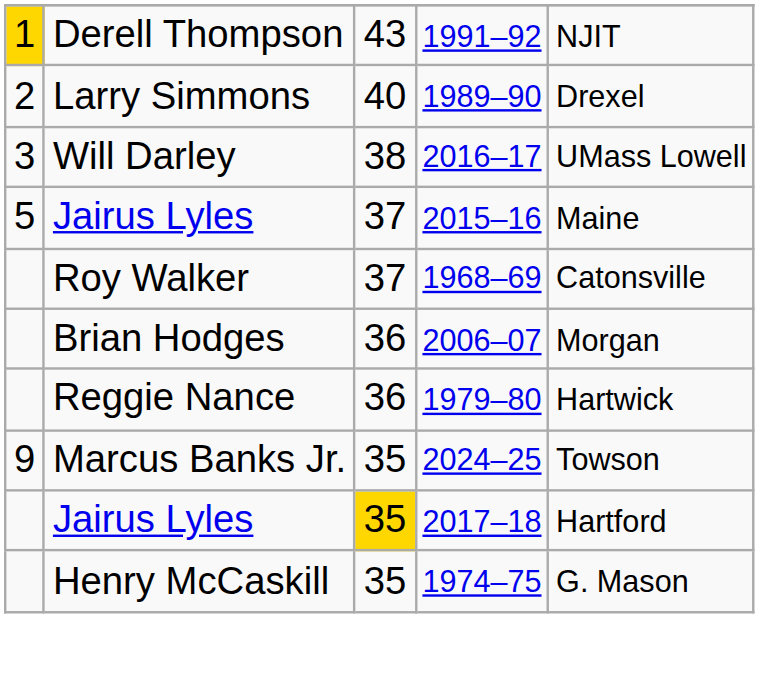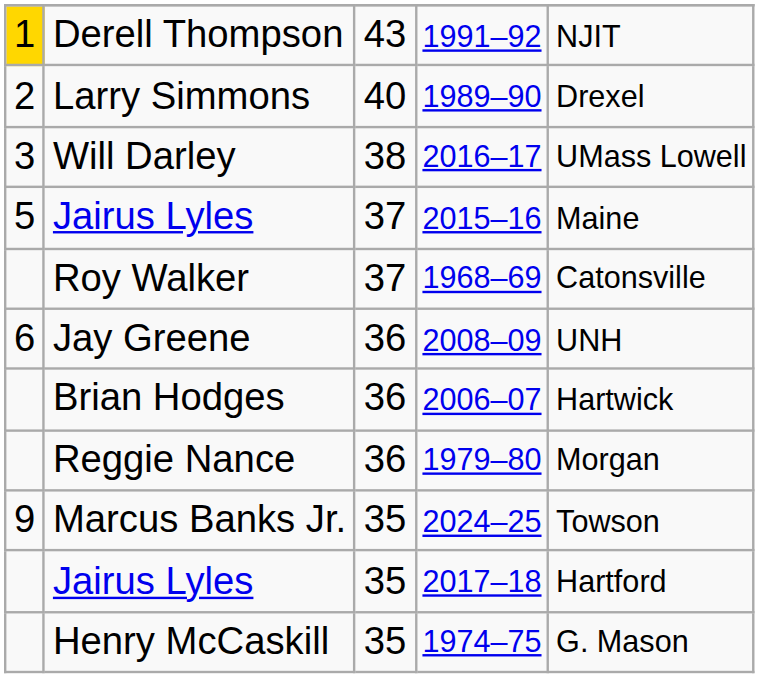+ row: 6 | Jay Greene | 36 | 2008–09 | UNH
Brian Hodges | column 5: Morgan -> Hartwick
Reggie Nance | column 5: Hartwick -> Morgan
Jairus Lyles / 2017–18 | column 3: gold background -> no background
